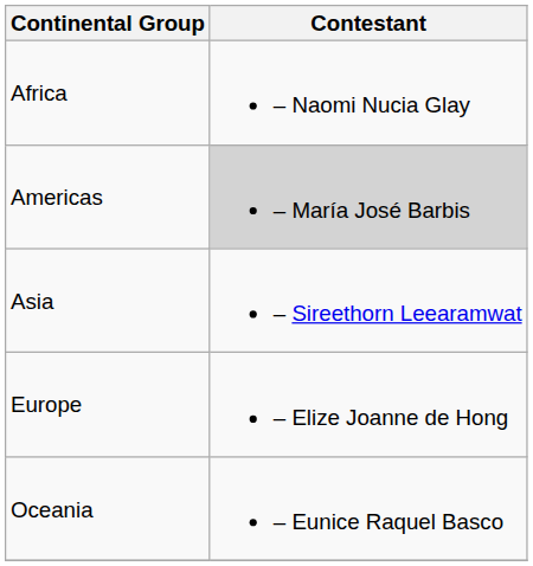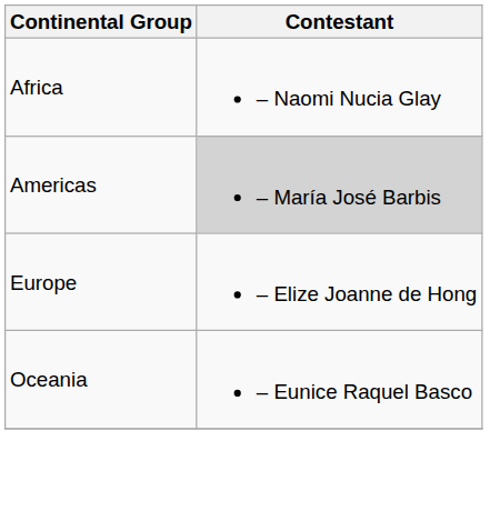- row: Asia | – Sireethorn Leearamwat
